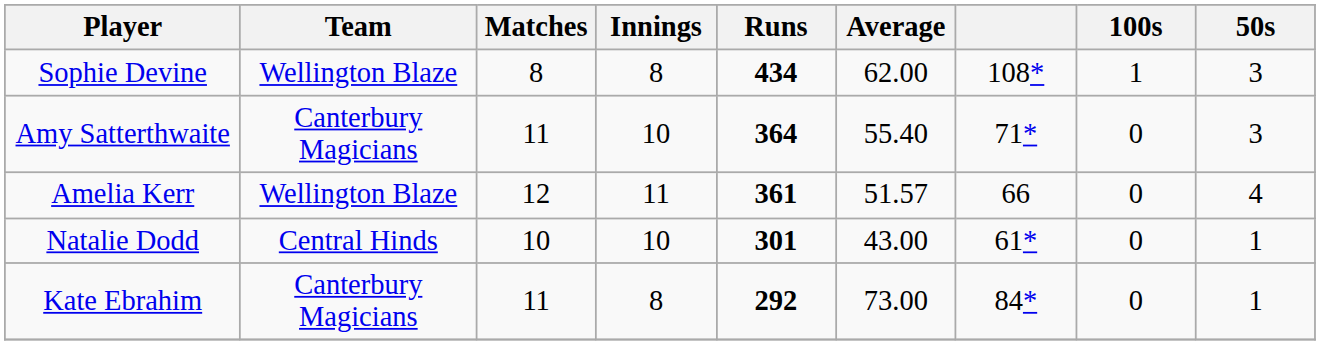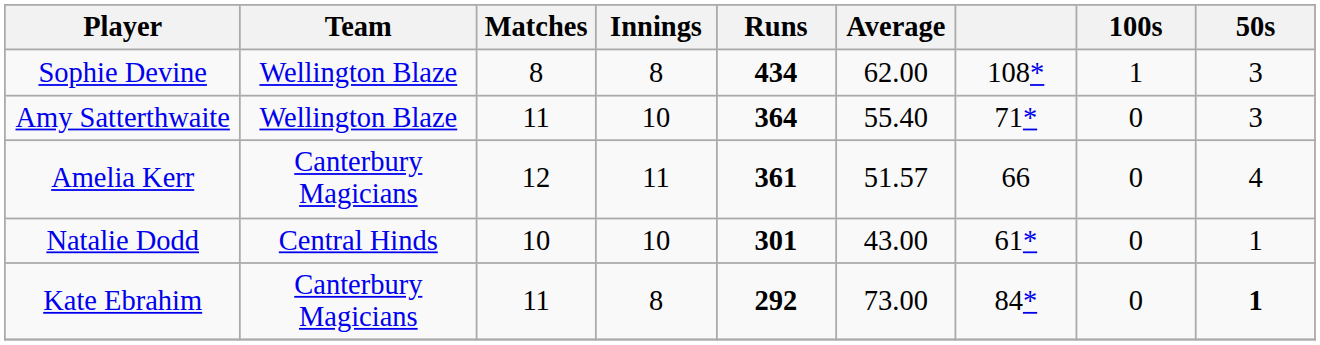Amy Satterthwaite | Team: Canterbury Magicians -> Wellington Blaze
Amelia Kerr | Team: Wellington Blaze -> Canterbury Magicians
Kate Ebrahim | 50s: normal -> bold
